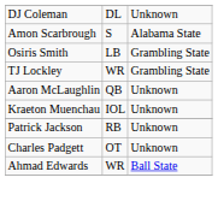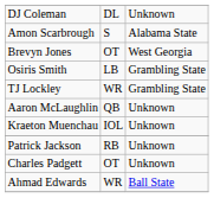+ row: Brevyn Jones | OT | West Georgia
